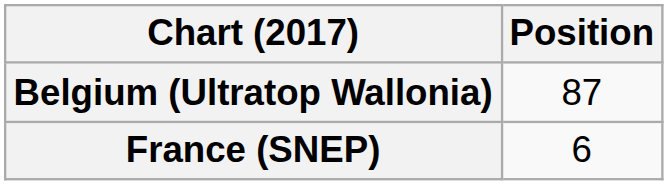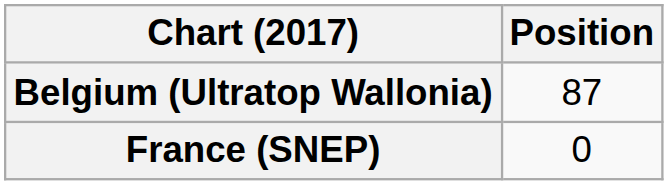France (SNEP) | Position: 6 -> 0
